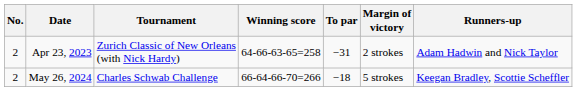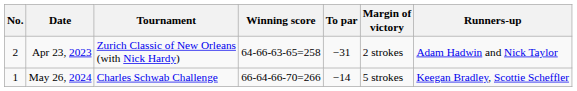May 26, 2024 | No.: 2 -> 1
May 26, 2024 | To par: −18 -> −14
